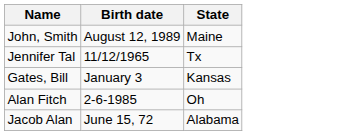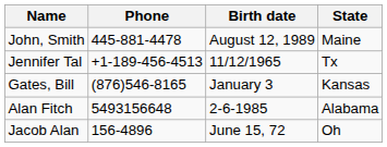+ column: Phone | 445-881-4478 | +1-189-456-4513 | (876)546-8165 | 5493156648 | 156-4896
Alan Fitch | State: Oh -> Alabama
Jacob Alan | State: Alabama -> Oh
